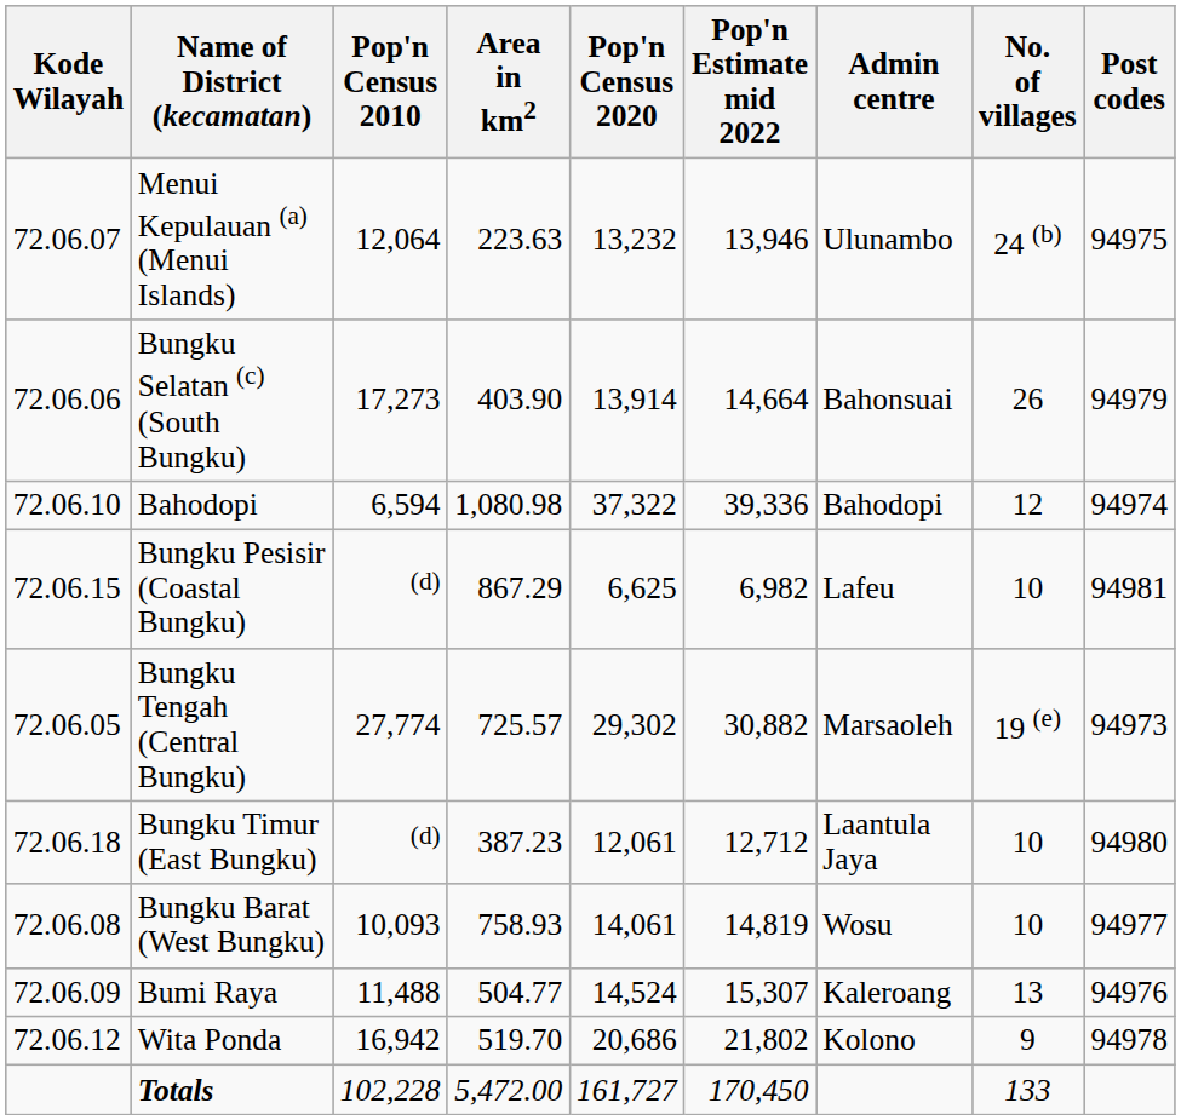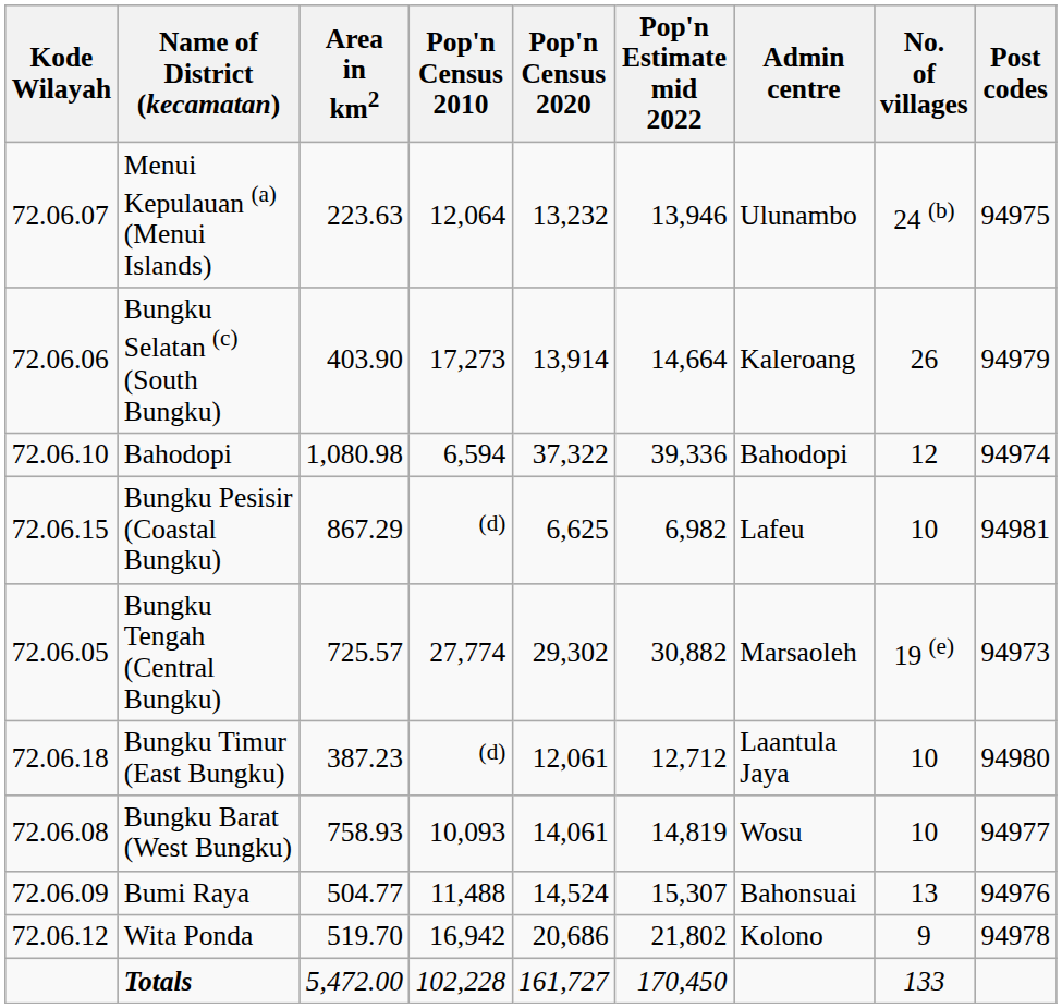columns swapped: Area in km2 <-> Pop'n Census 2010
Bungku Selatan (c) (South Bungku) | Admin centre: Bahonsuai -> Kaleroang
Bumi Raya | Admin centre: Kaleroang -> Bahonsuai
